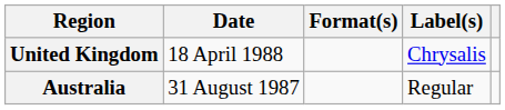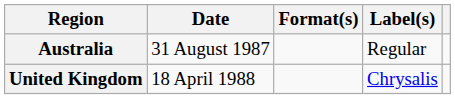rows swapped: Australia <-> United Kingdom
